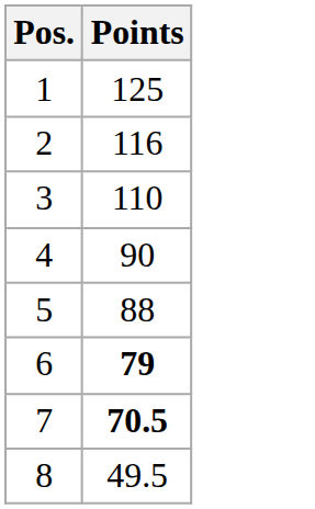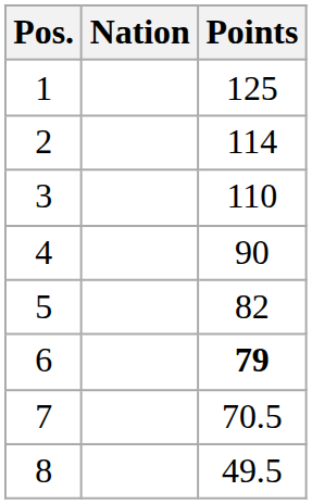+ column: Nation
2 | Points: 116 -> 114
5 | Points: 88 -> 82
7 | Points: bold -> normal
